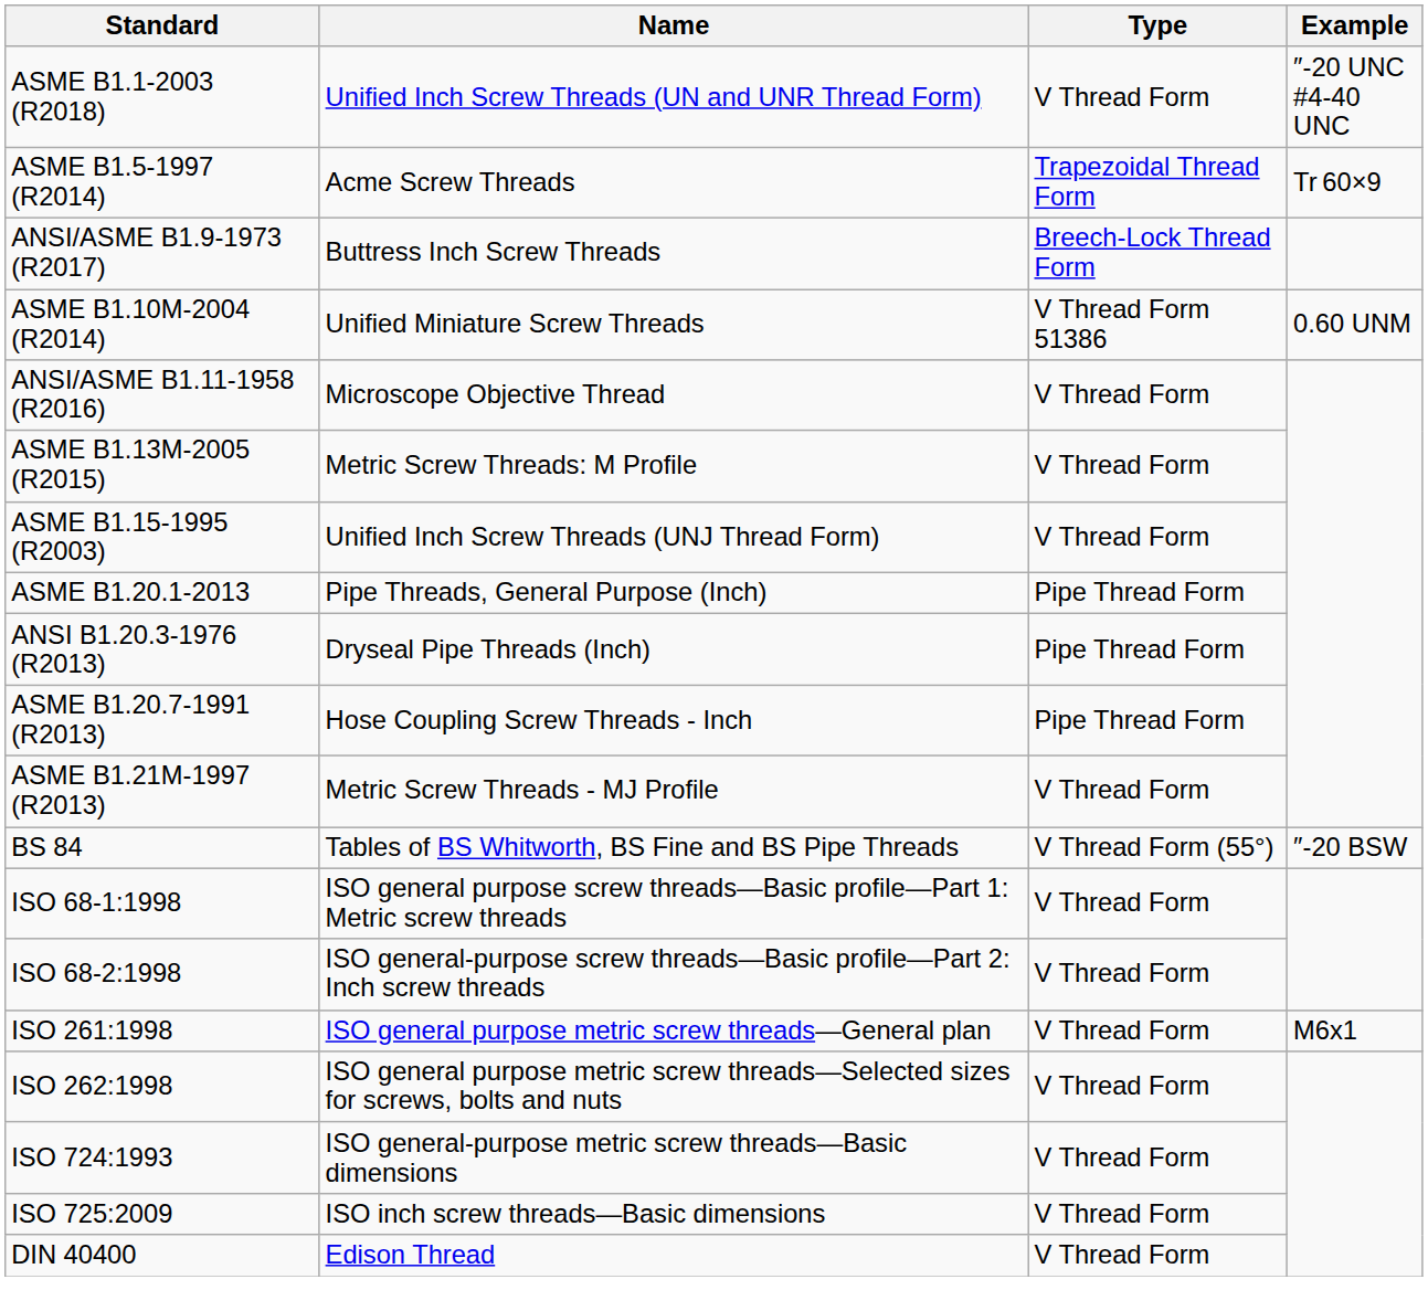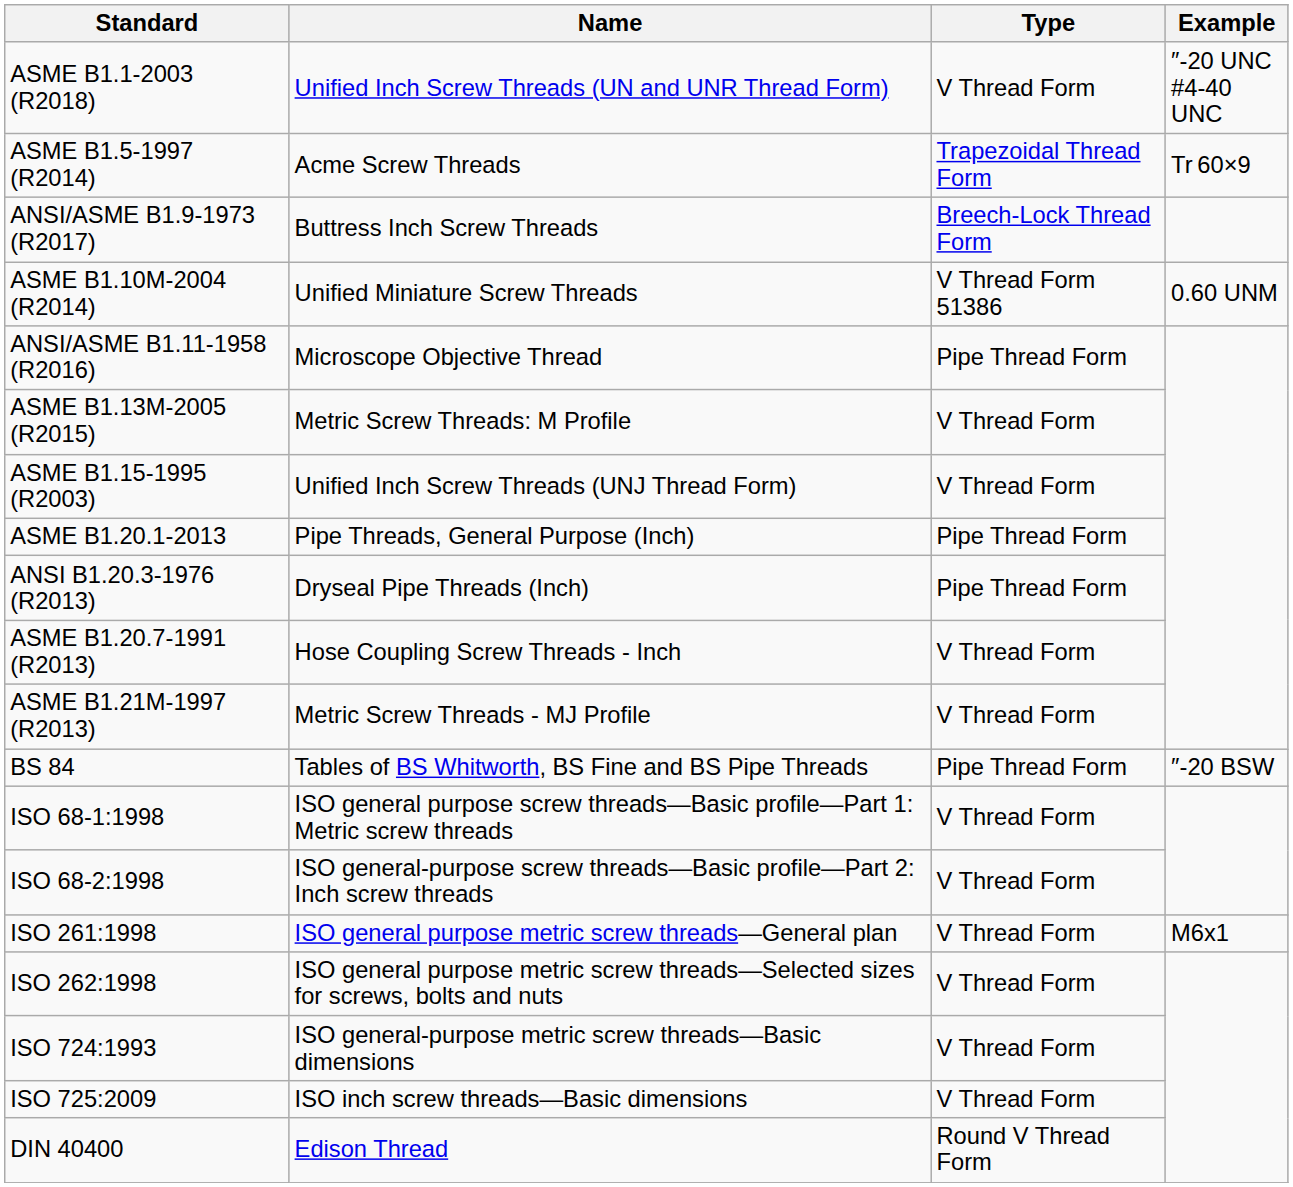ANSI/ASME B1.11-1958 (R2016) | Type: V Thread Form -> Pipe Thread Form
ASME B1.20.7-1991 (R2013) | Type: Pipe Thread Form -> V Thread Form
BS 84 | Type: V Thread Form (55°) -> Pipe Thread Form
DIN 40400 | Type: V Thread Form -> Round V Thread Form
